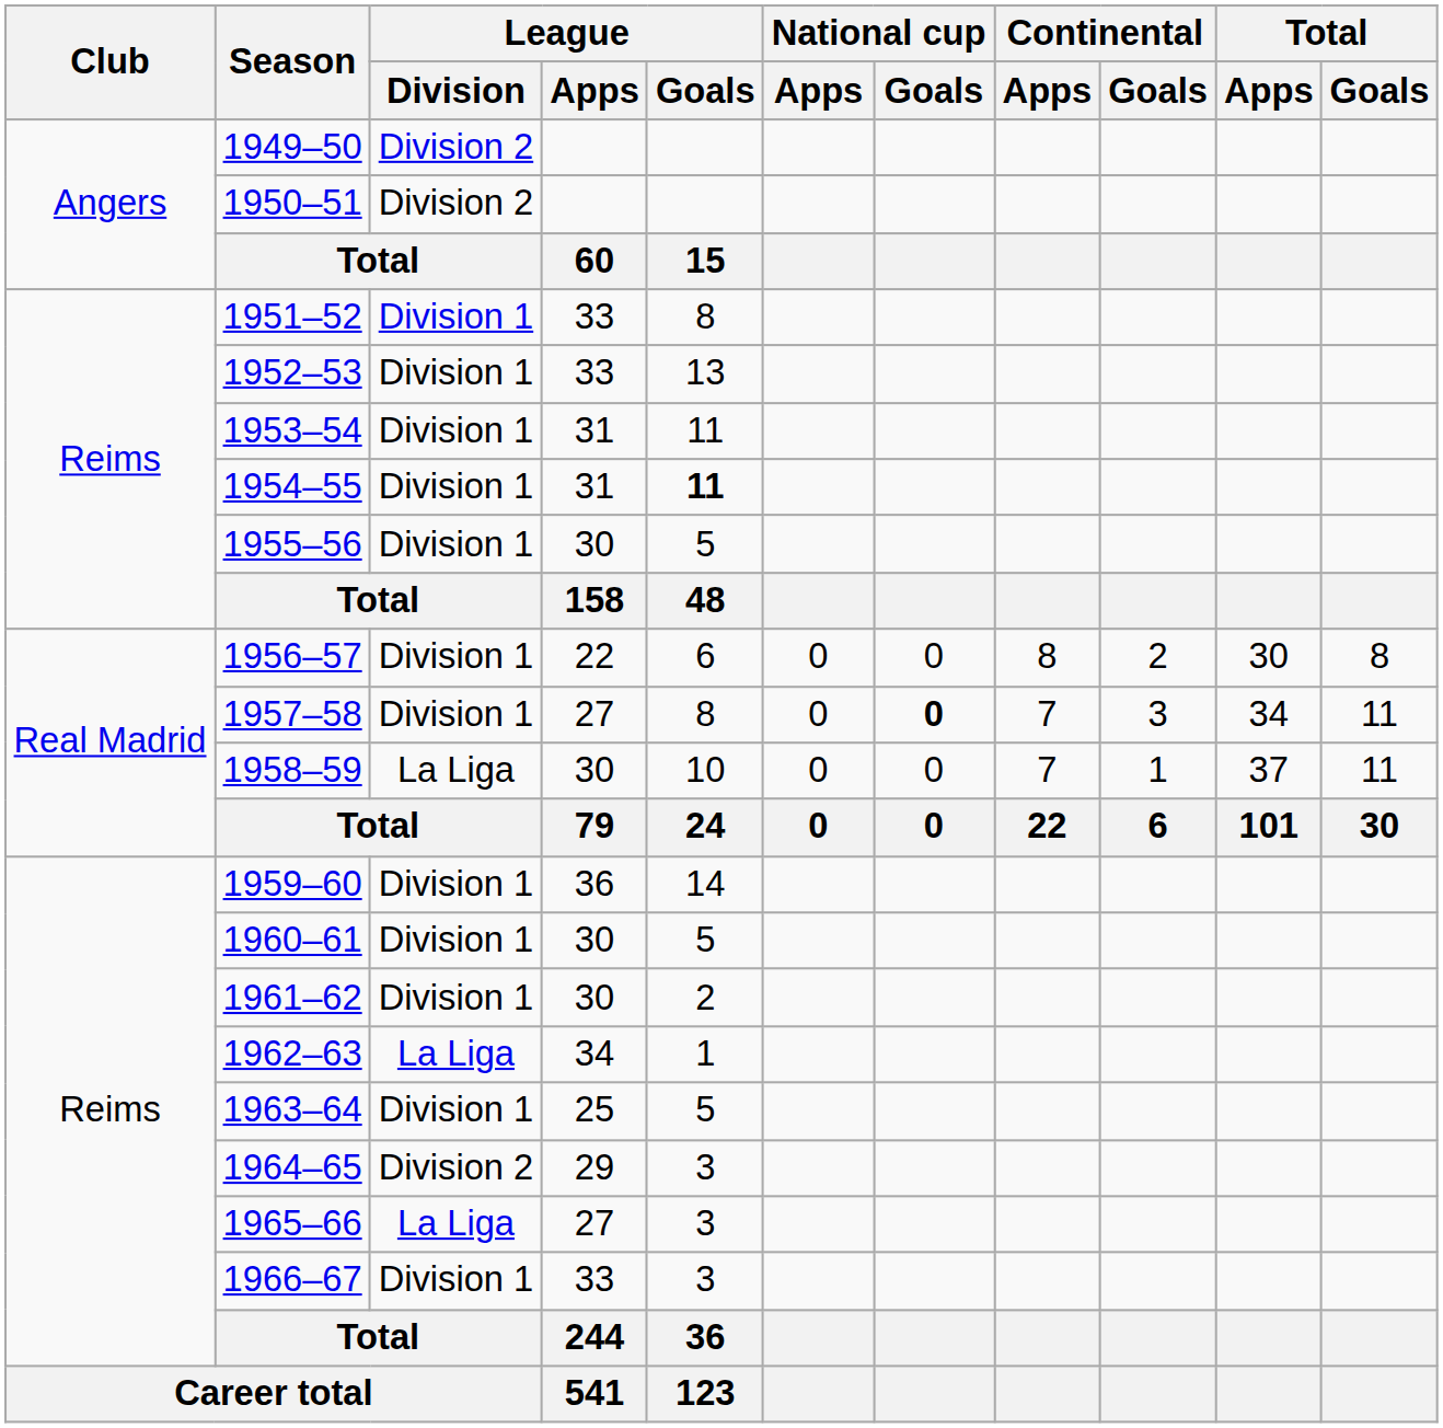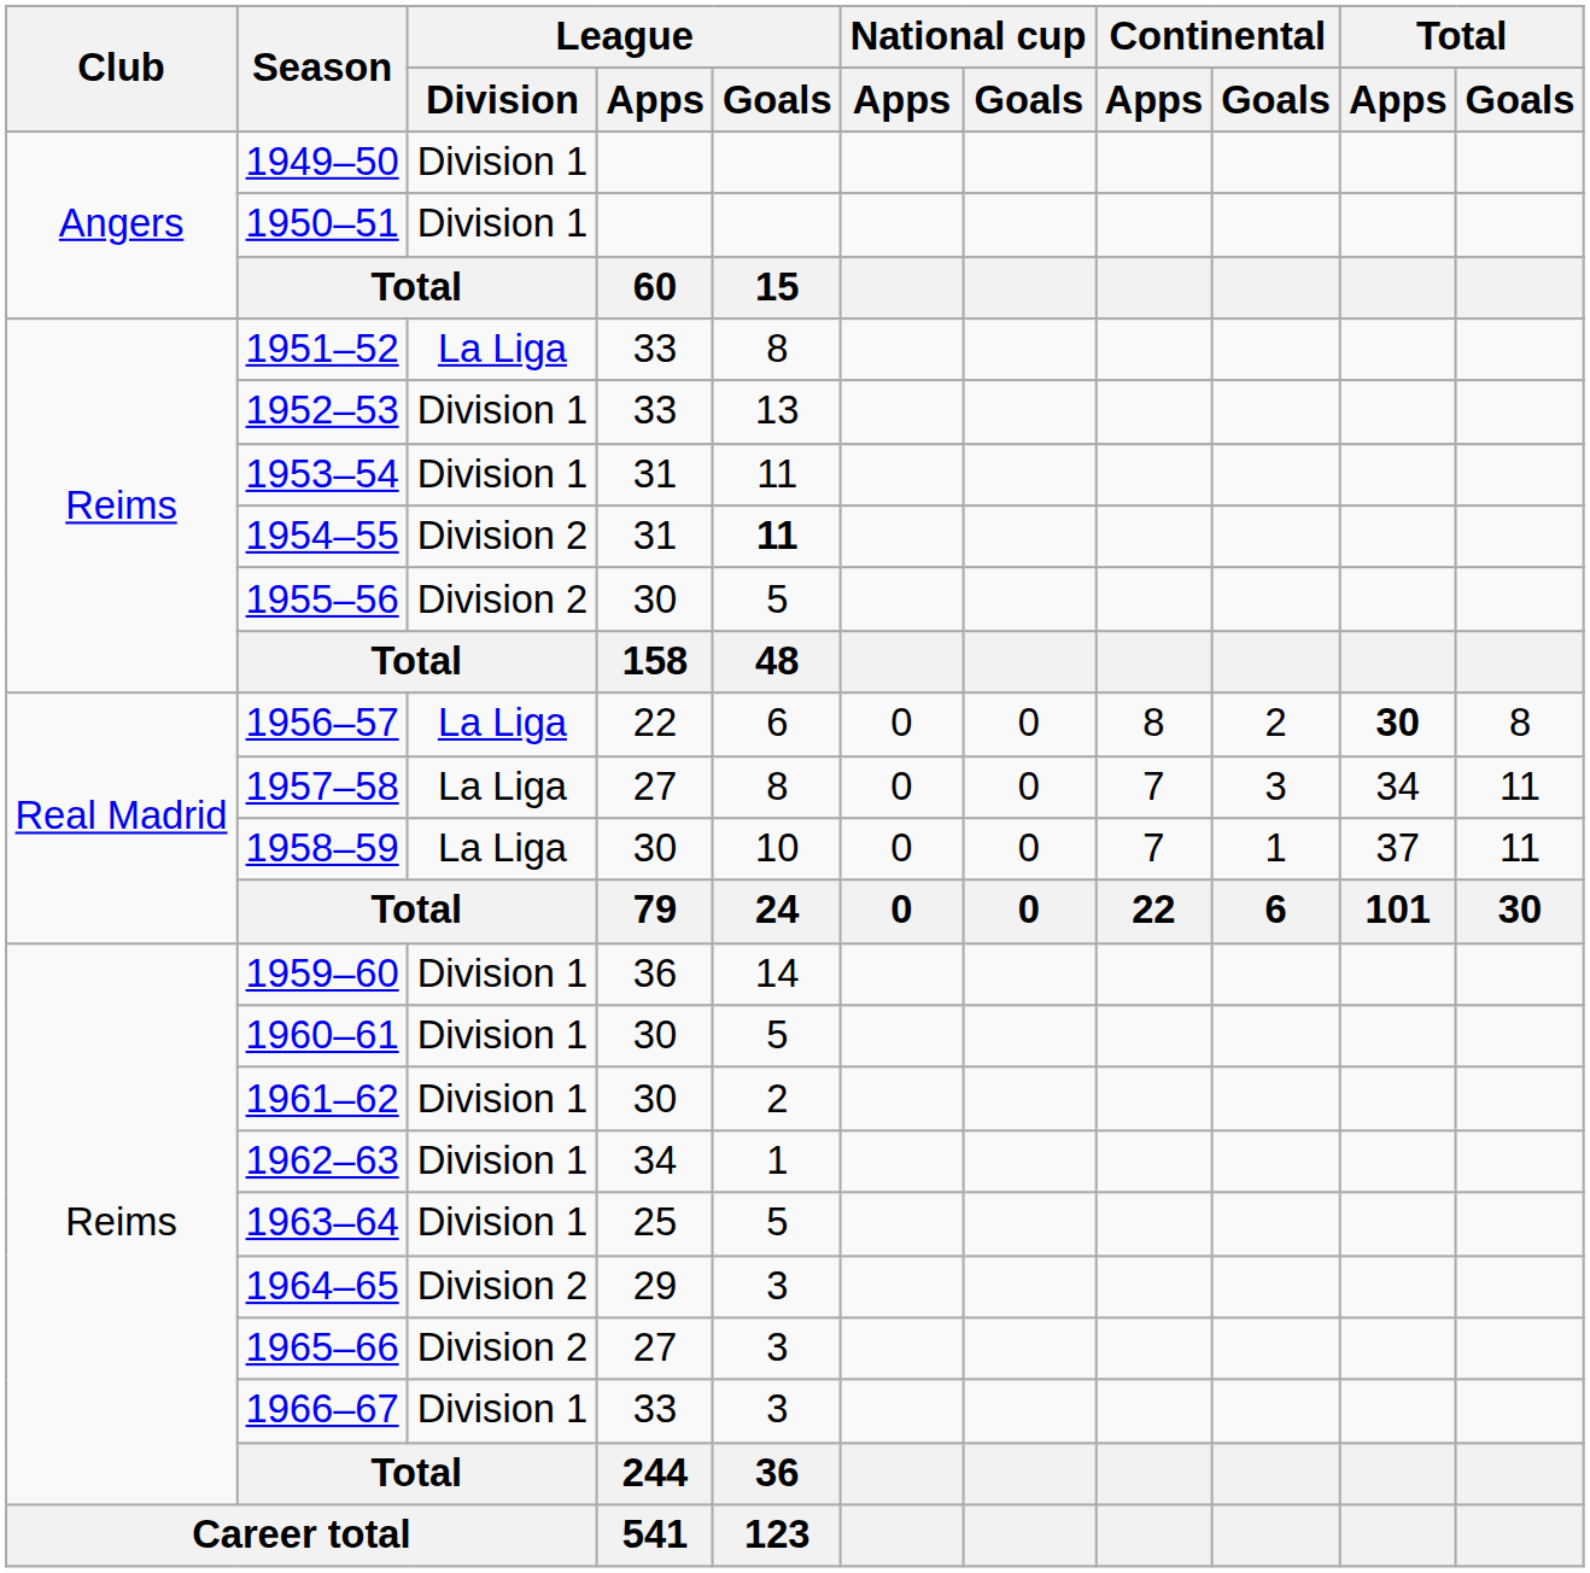1949–50 | League / Division: Division 2 -> Division 1
1950–51 | League / Division: Division 2 -> Division 1
1951–52 | League / Division: Division 1 -> La Liga
1954–55 | League / Division: Division 1 -> Division 2
1955–56 | League / Division: Division 1 -> Division 2
1956–57 | League / Division: Division 1 -> La Liga
1956–57 | Total / Apps: normal -> bold
1957–58 | League / Division: Division 1 -> La Liga
1957–58 | National cup / Goals: bold -> normal
1962–63 | League / Division: La Liga -> Division 1
1965–66 | League / Division: La Liga -> Division 2
